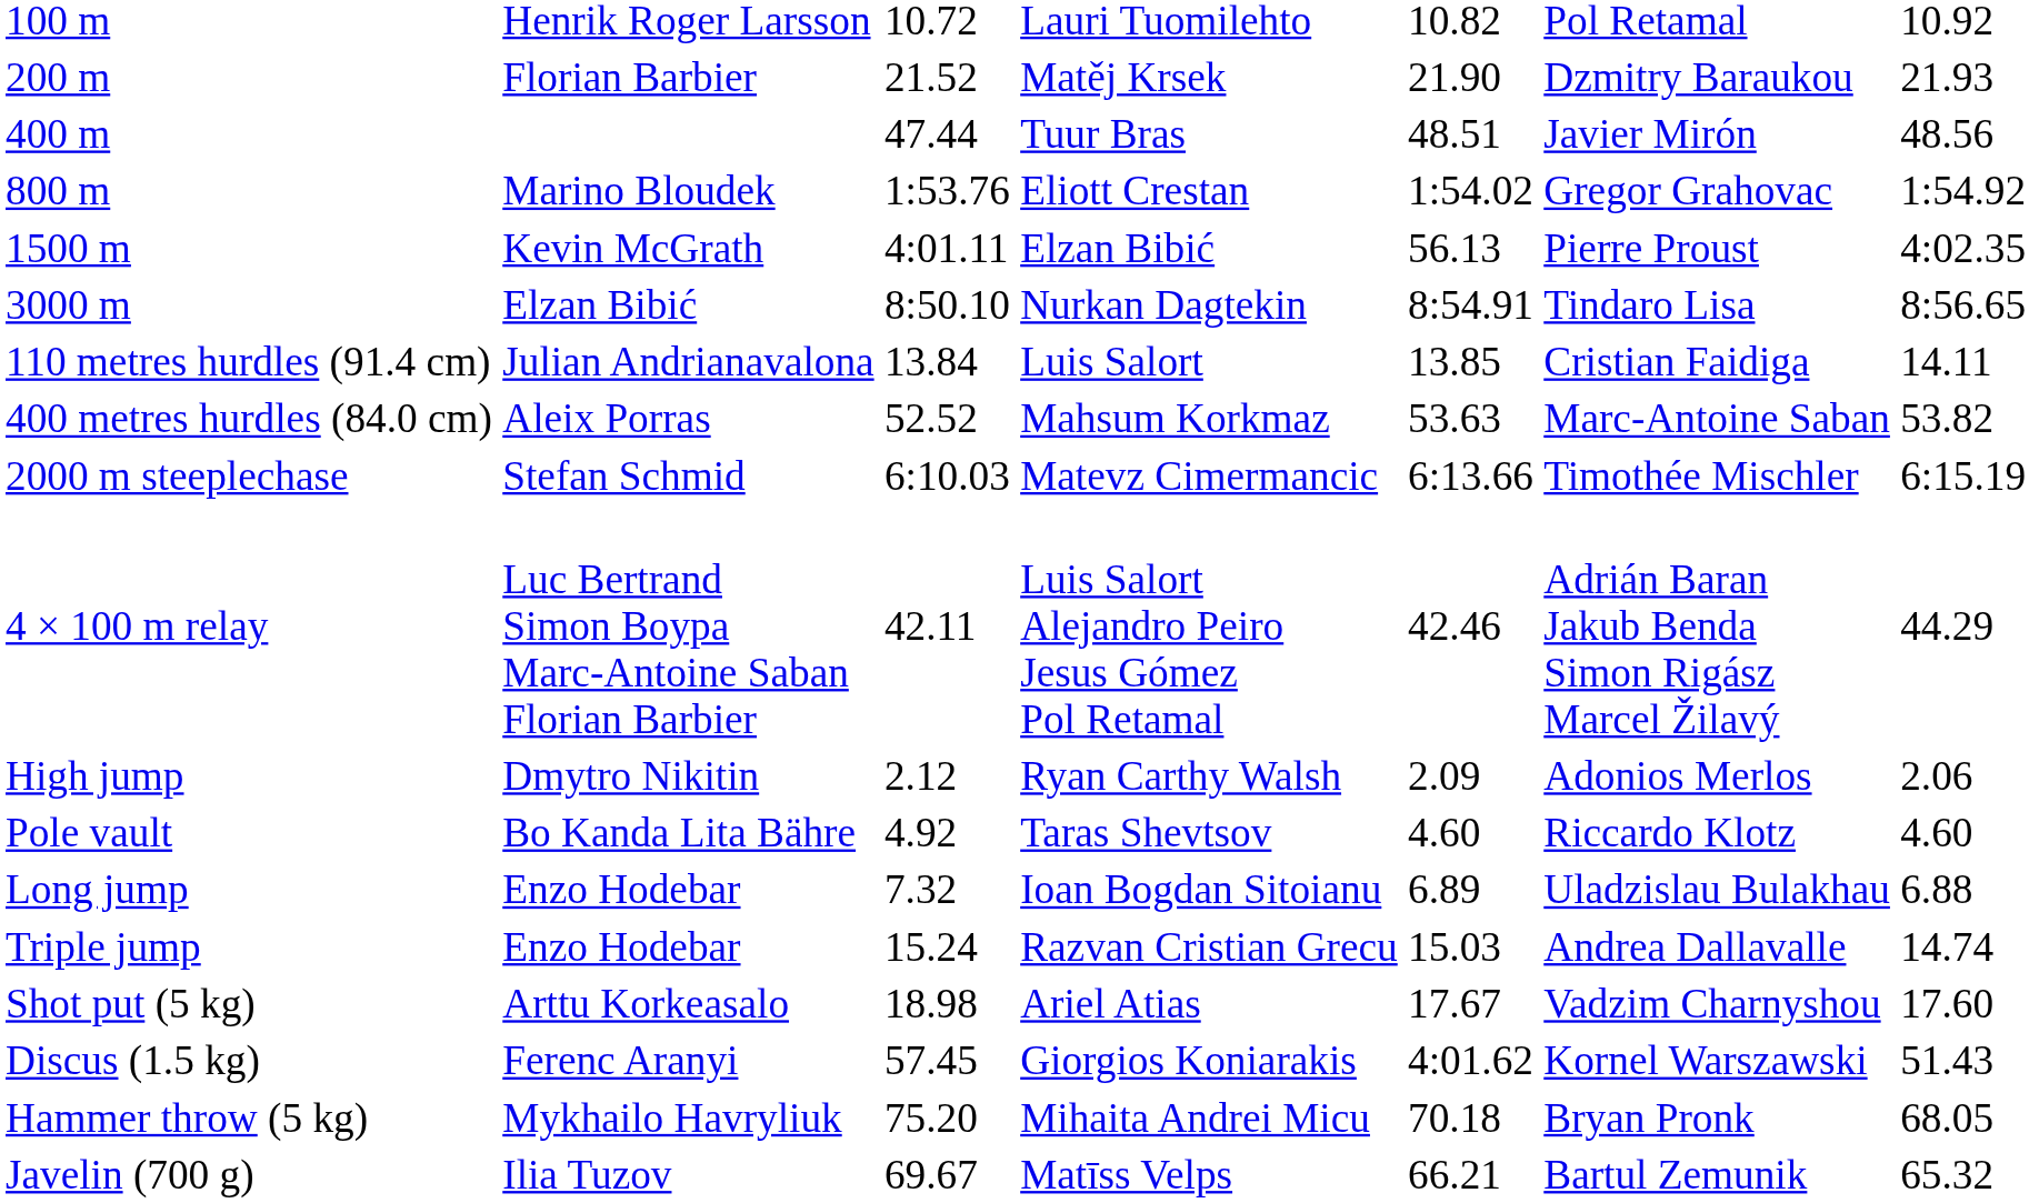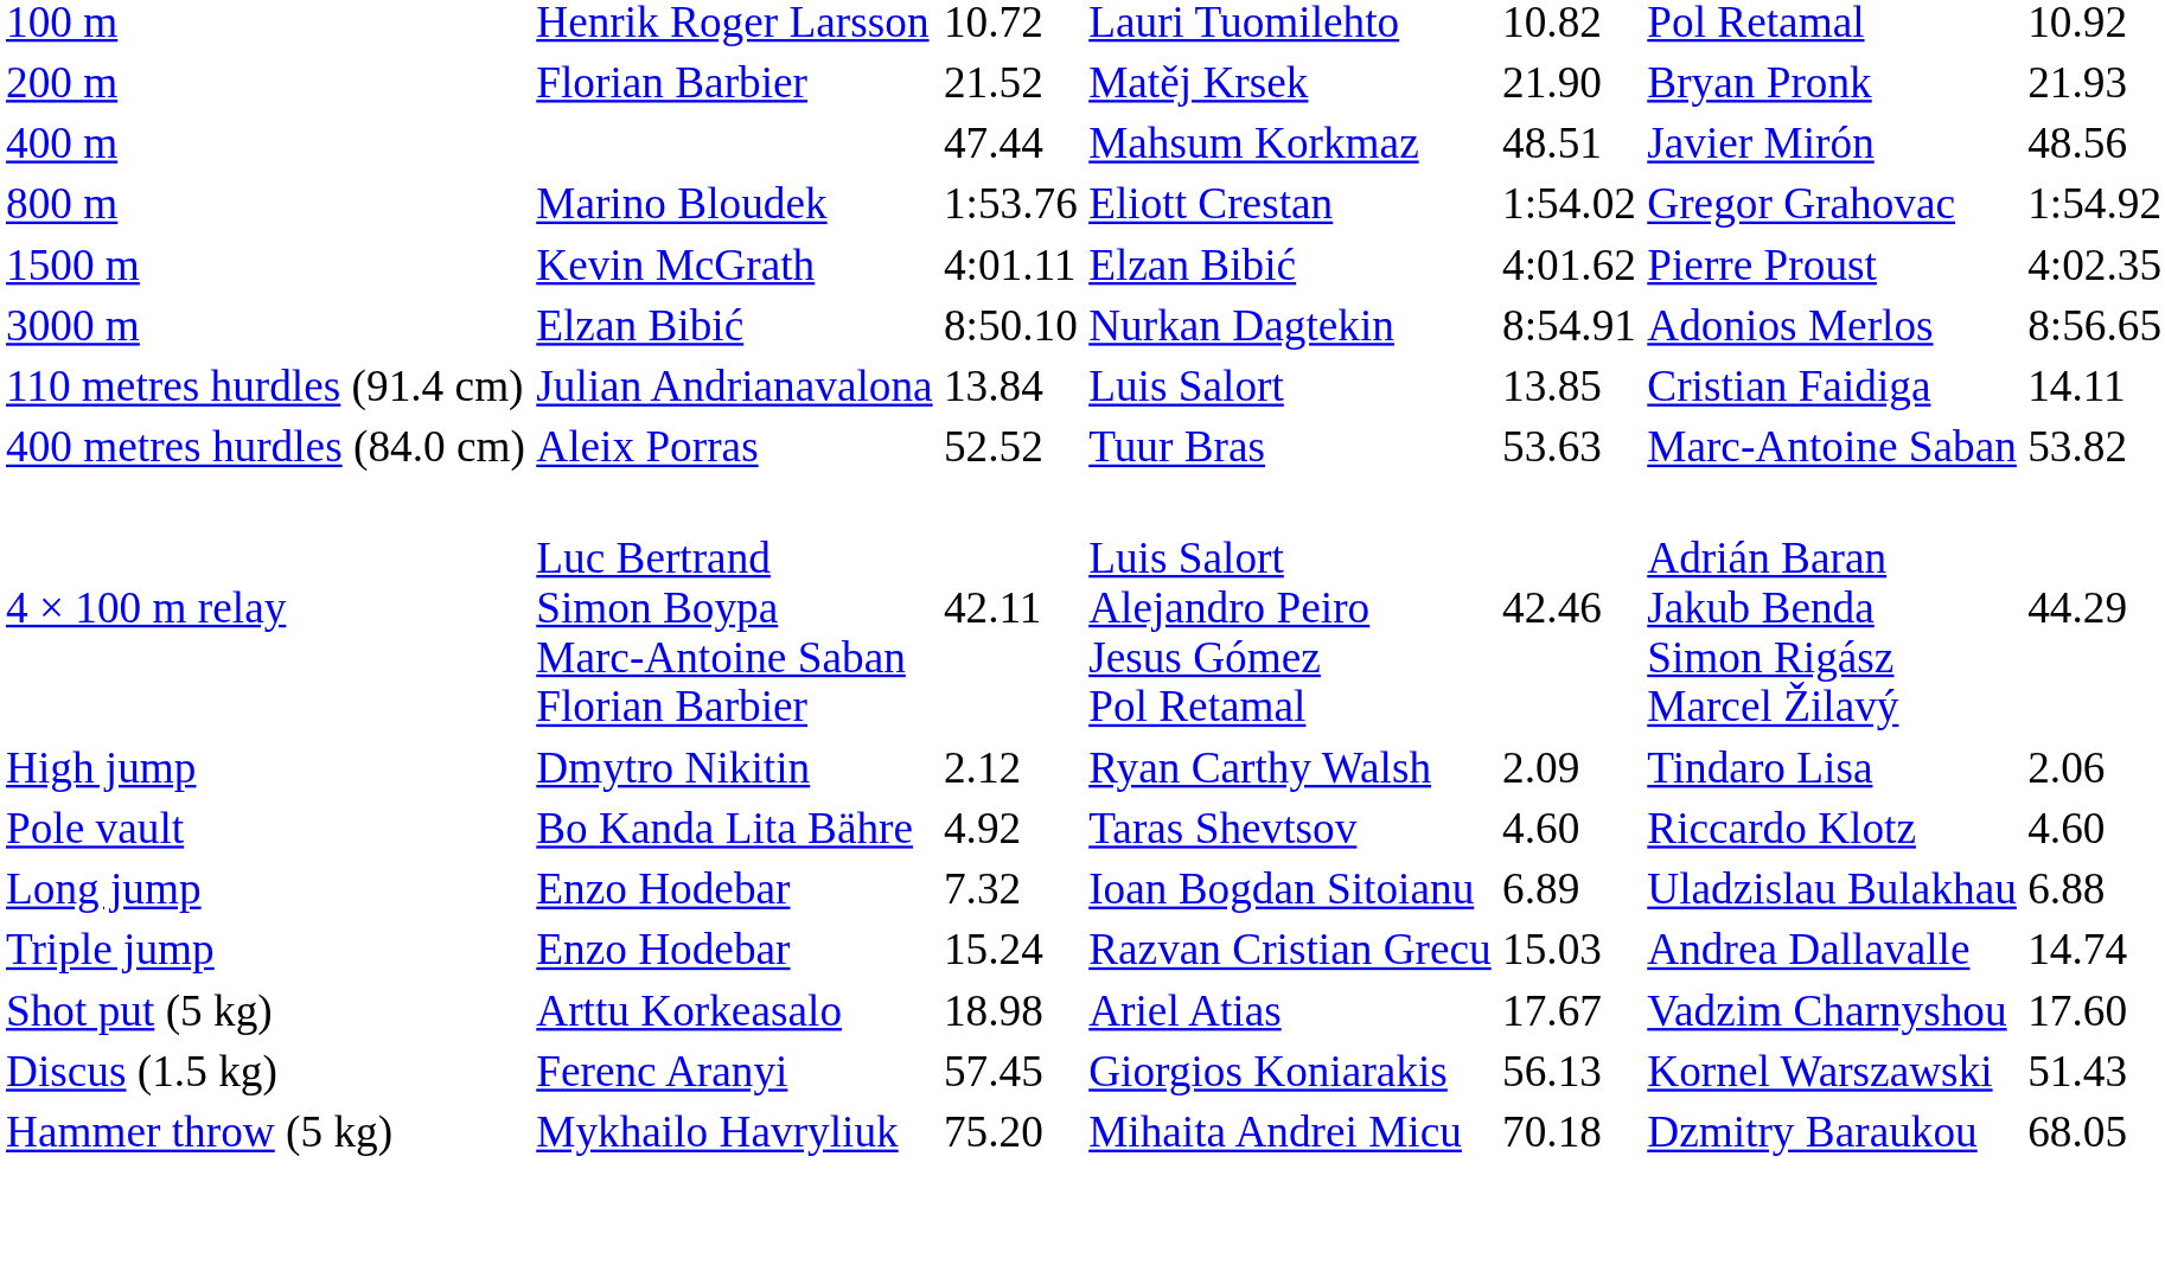200 m | column 6: Dzmitry Baraukou -> Bryan Pronk
400 m | column 4: Tuur Bras -> Mahsum Korkmaz
1500 m | column 5: 56.13 -> 4:01.62
3000 m | column 6: Tindaro Lisa -> Adonios Merlos
400 metres hurdles (84.0 cm) | column 4: Mahsum Korkmaz -> Tuur Bras
- row: 2000 m steeplechase | Stefan Schmid | 6:10.03 | Matevz Cimermancic | 6:13.66 | Timothée Mischler | 6:15.19
High jump | column 6: Adonios Merlos -> Tindaro Lisa
Discus (1.5 kg) | column 5: 4:01.62 -> 56.13
Hammer throw (5 kg) | column 6: Bryan Pronk -> Dzmitry Baraukou
- row: Javelin (700 g) | Ilia Tuzov | 69.67 | Matīss Velps | 66.21 | Bartul Zemunik | 65.32
